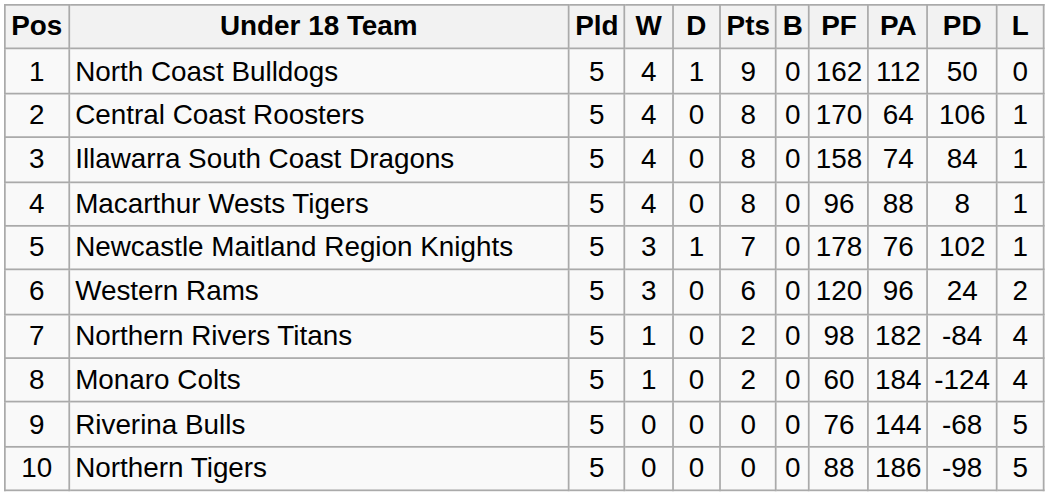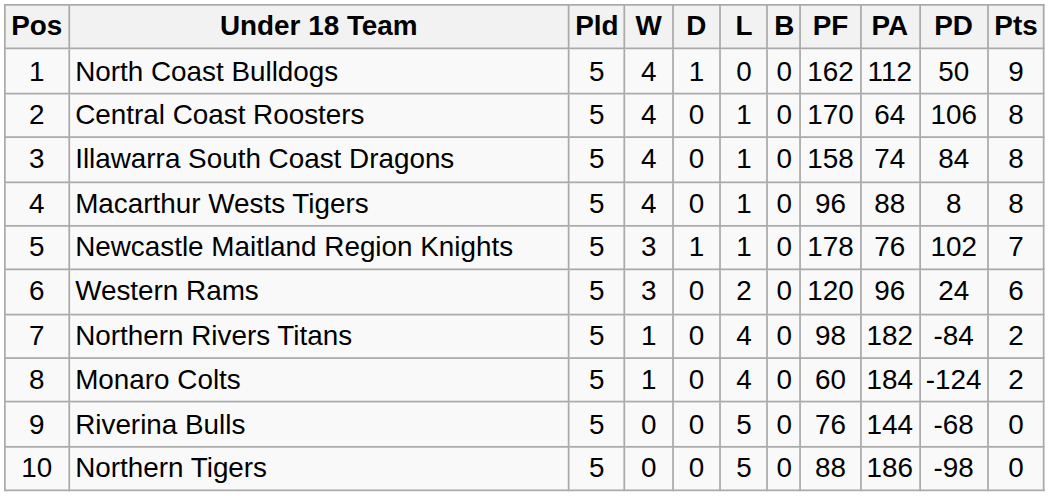columns swapped: L <-> Pts
